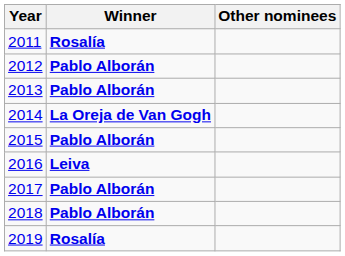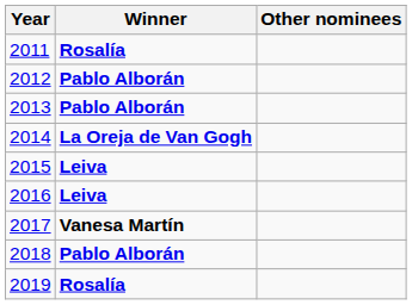2015 | Winner: Pablo Alborán -> Leiva
2017 | Winner: Pablo Alborán -> Vanesa Martín
